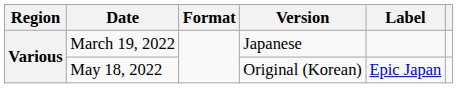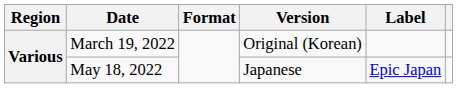March 19, 2022 | Version: Japanese -> Original (Korean)
May 18, 2022 | Version: Original (Korean) -> Japanese
